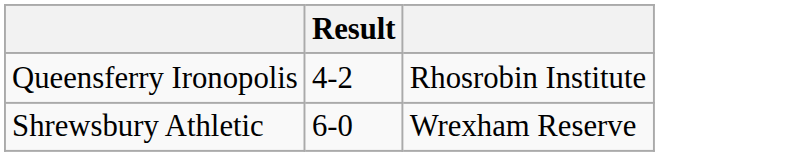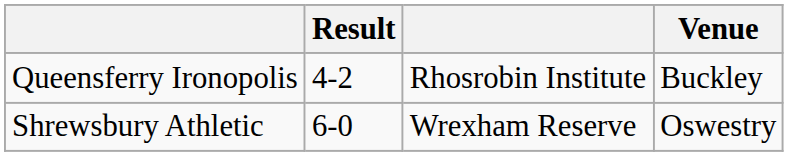+ column: Venue | Buckley | Oswestry
